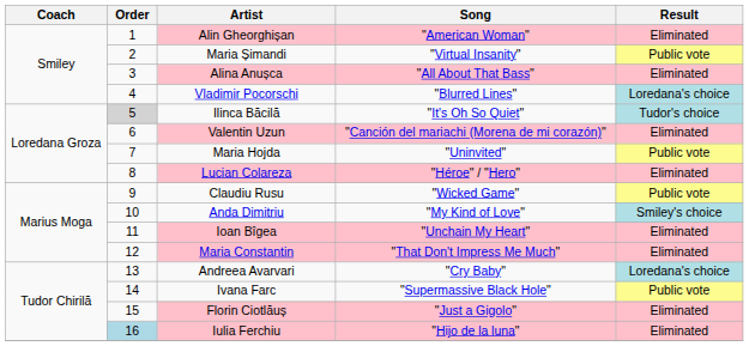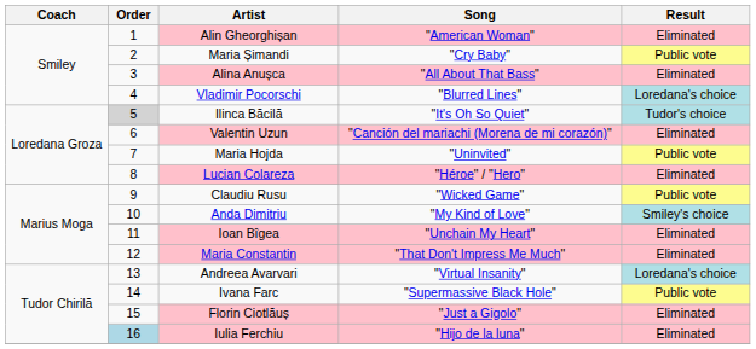Maria Șimandi | Song: "Virtual Insanity" -> "Cry Baby"
Andreea Avarvari | Song: "Cry Baby" -> "Virtual Insanity"
